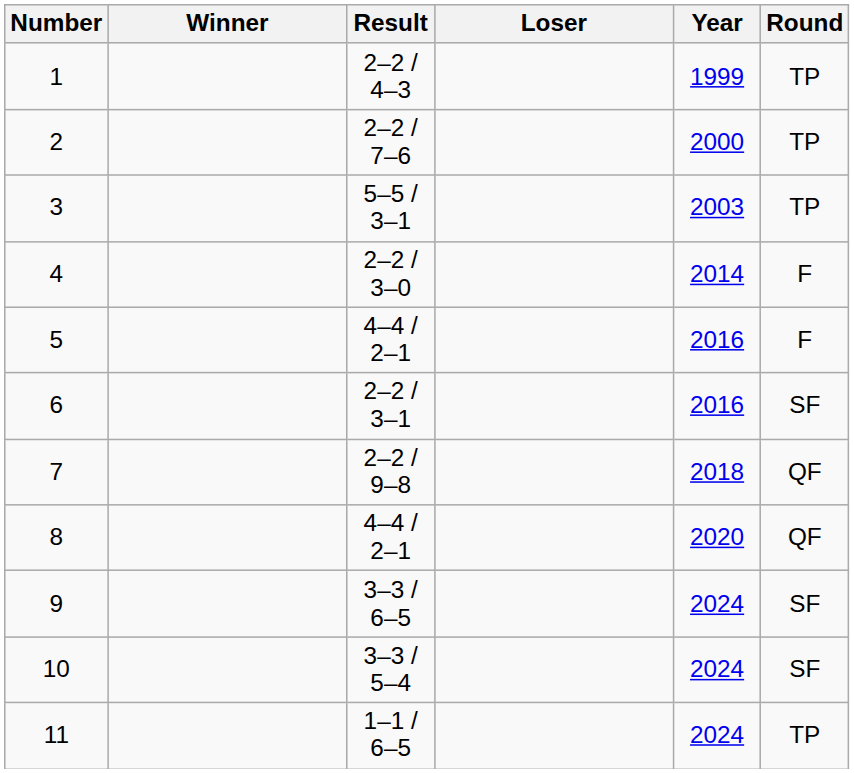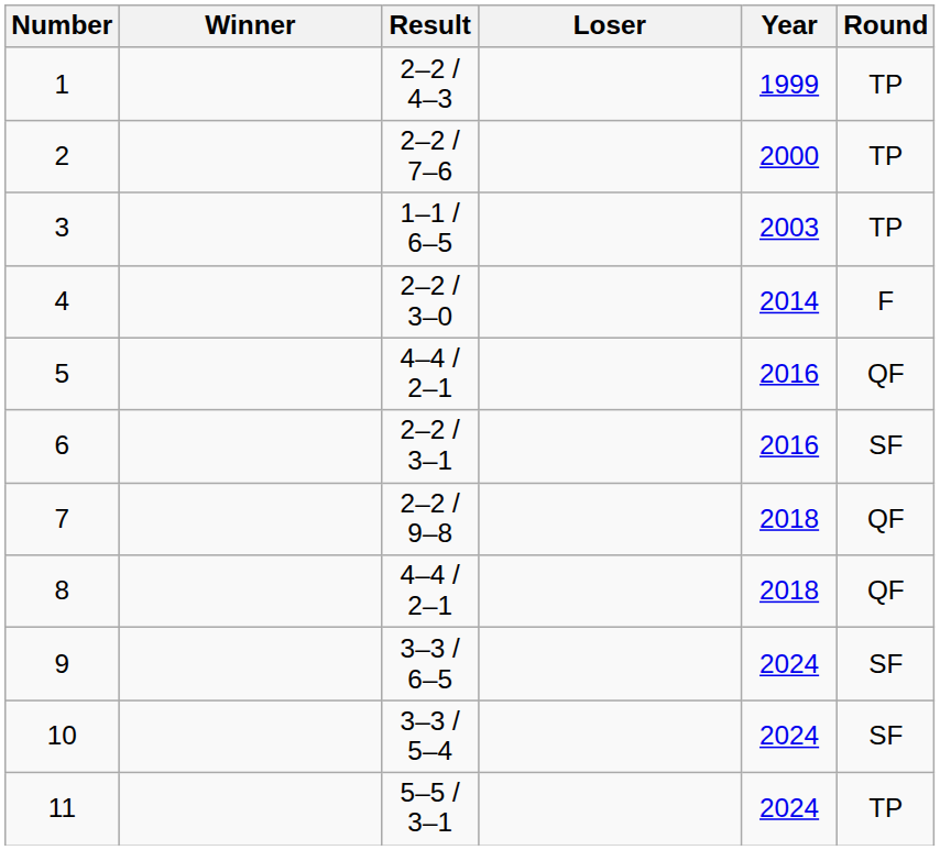3 | Result: 5–5 / 3–1 -> 1–1 / 6–5
5 | Round: F -> QF
8 | Year: 2020 -> 2018
11 | Result: 1–1 / 6–5 -> 5–5 / 3–1
